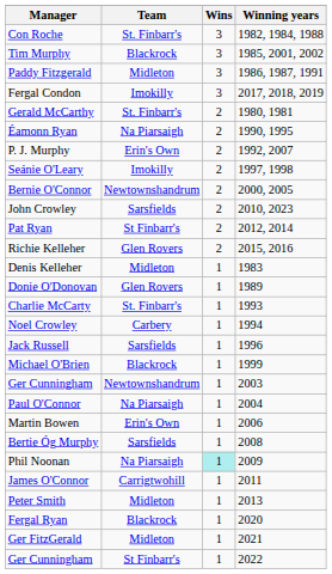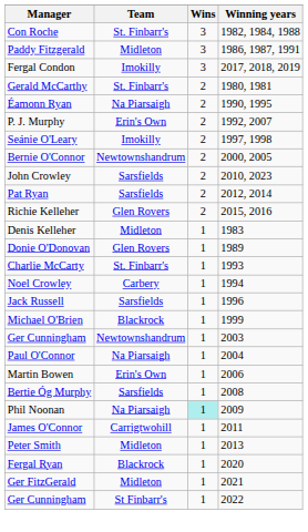- row: Tim Murphy | Blackrock | 3 | 1985, 2001, 2002
Pat Ryan | Team: St Finbarr's -> Sarsfields
